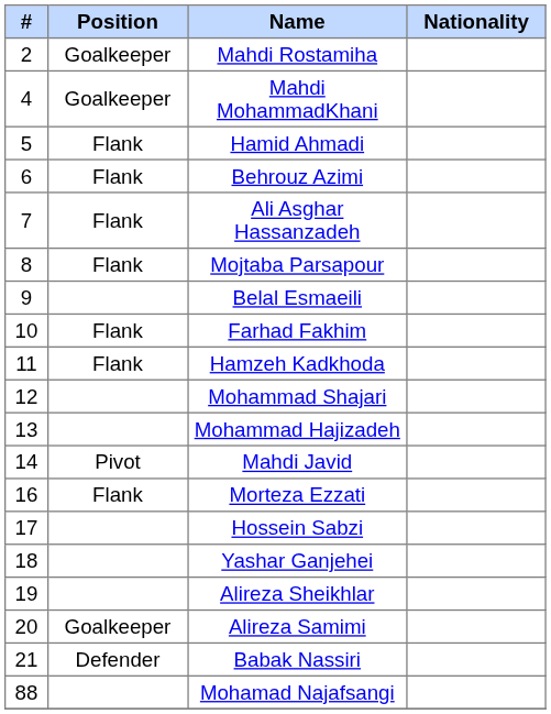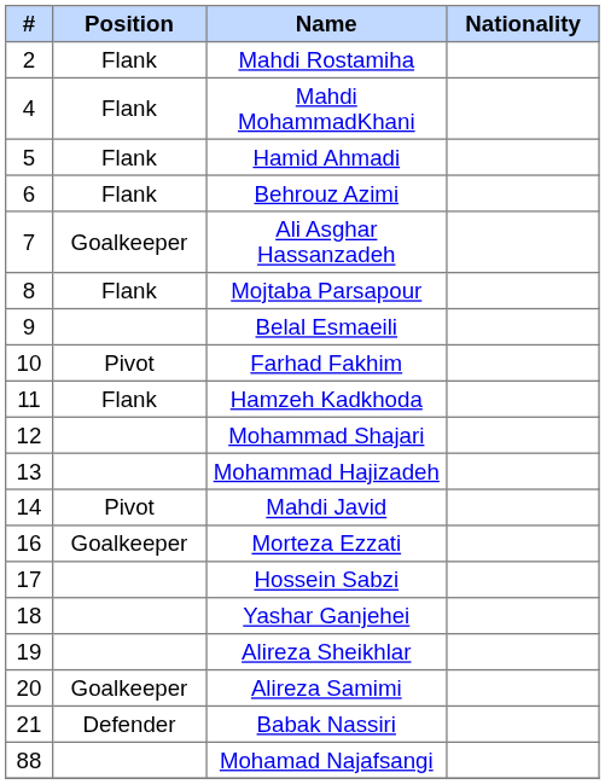Mahdi Rostamiha | Position: Goalkeeper -> Flank
Mahdi MohammadKhani | Position: Goalkeeper -> Flank
Ali Asghar Hassanzadeh | Position: Flank -> Goalkeeper
Farhad Fakhim | Position: Flank -> Pivot
Morteza Ezzati | Position: Flank -> Goalkeeper
